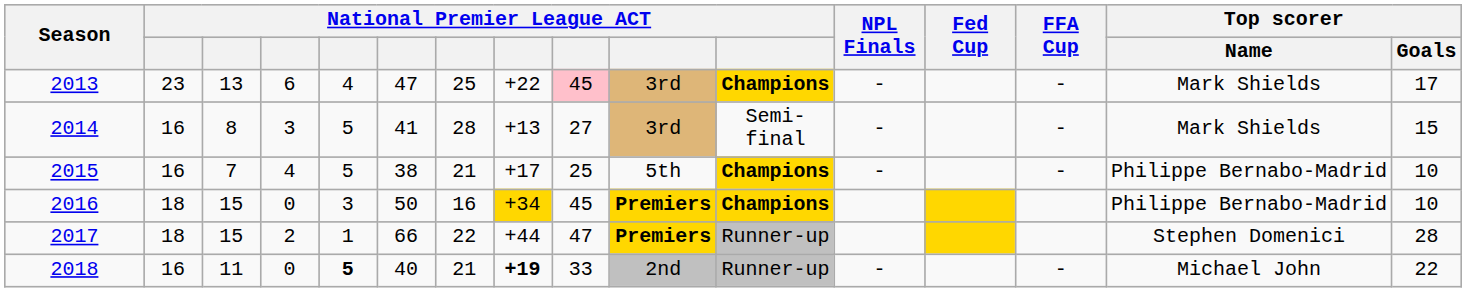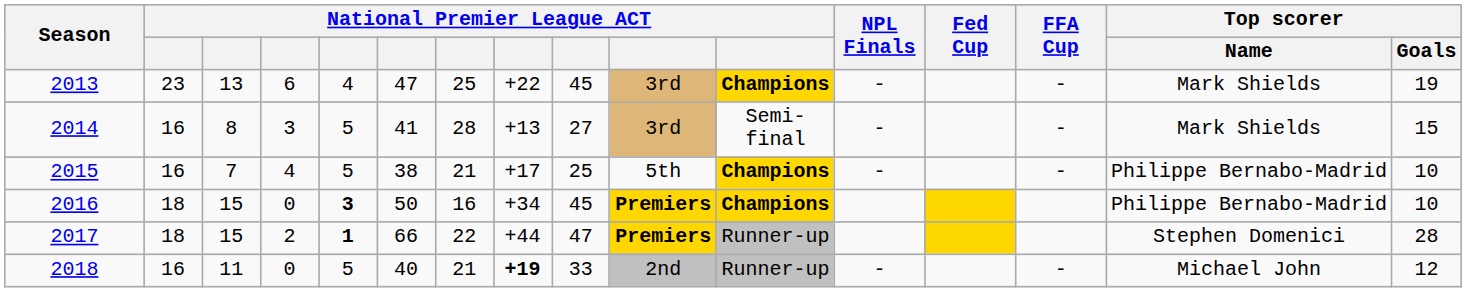2013 | column 9: pink background -> no background
2013 | Top scorer / Goals: 17 -> 19
2016 | column 5: normal -> bold
2016 | column 8: gold background -> no background
2017 | column 5: normal -> bold
2018 | column 5: bold -> normal
2018 | Top scorer / Goals: 22 -> 12
